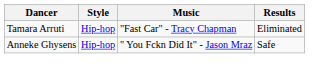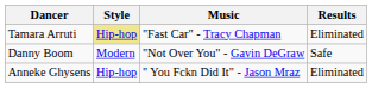Tamara Arruti | Style: no background -> khaki background
+ row: Danny Boom | Modern | "Not Over You" - Gavin DeGraw | Safe
Anneke Ghysens | Results: Safe -> Eliminated
